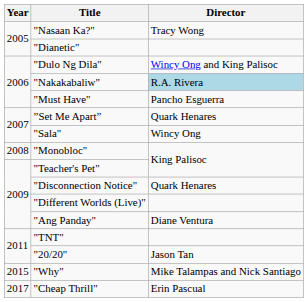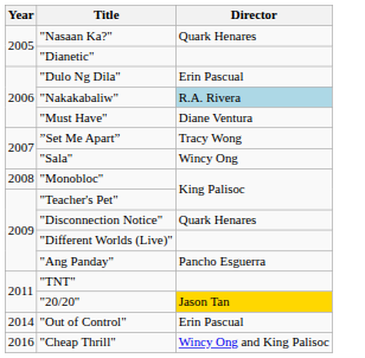"Nasaan Ka?" | Director: Tracy Wong -> Quark Henares
"Dulo Ng Dila" | Director: Wincy Ong and King Palisoc -> Erin Pascual
"Must Have" | Director: Pancho Esguerra -> Diane Ventura
”Set Me Apart” | Director: Quark Henares -> Tracy Wong
"Ang Panday" | Director: Diane Ventura -> Pancho Esguerra
"20/20" | Director: no background -> gold background
+ row: 2014 | "Out of Control" | Erin Pascual
- row: 2015 | "Why" | Mike Talampas and Nick Santiago
"Cheap Thrill" | Year: 2017 -> 2016
"Cheap Thrill" | Director: Erin Pascual -> Wincy Ong and King Palisoc
